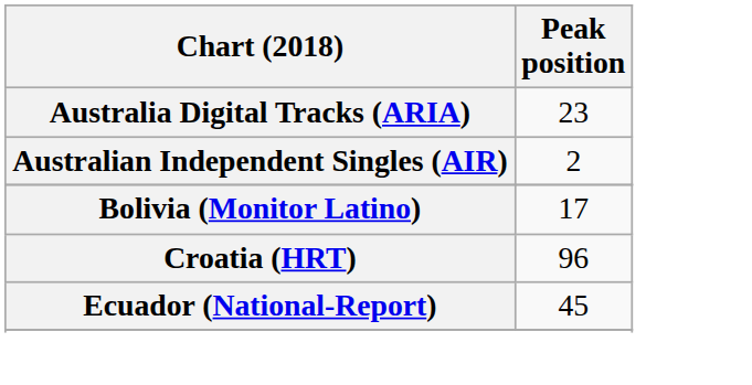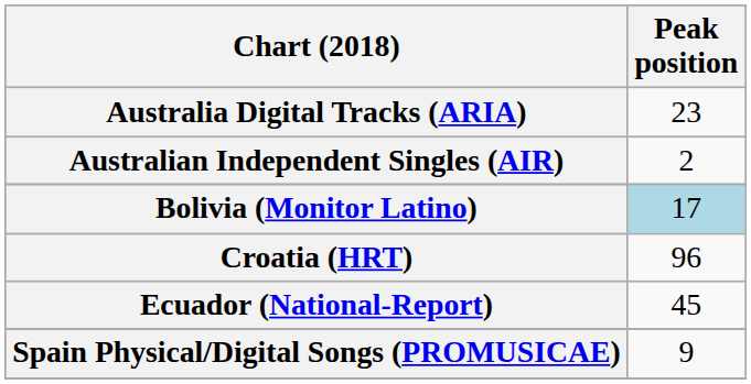Bolivia (Monitor Latino) | Peak position: no background -> lightblue background
+ row: Spain Physical/Digital Songs (PROMUSICAE) | 9
